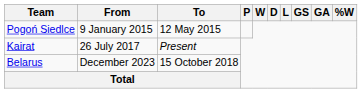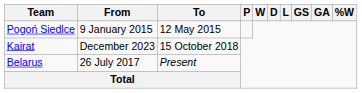Kairat | From: 26 July 2017 -> December 2023
Kairat | To: Present -> 15 October 2018
Belarus | From: December 2023 -> 26 July 2017
Belarus | To: 15 October 2018 -> Present
